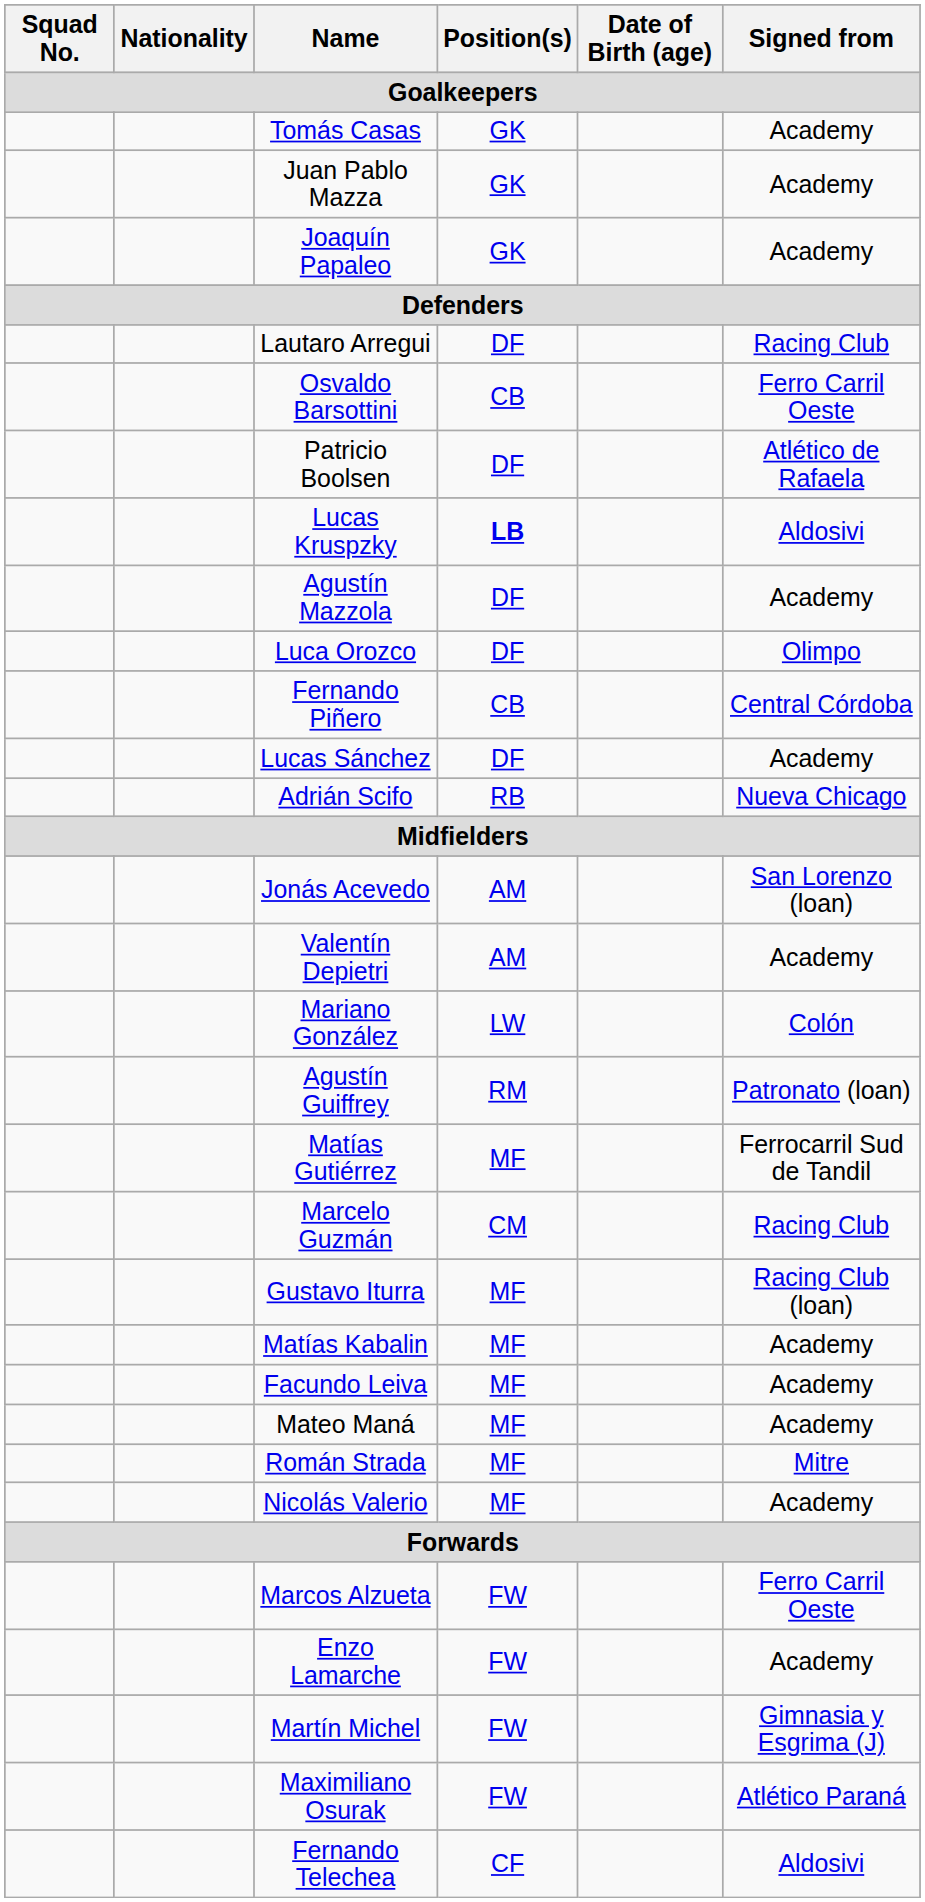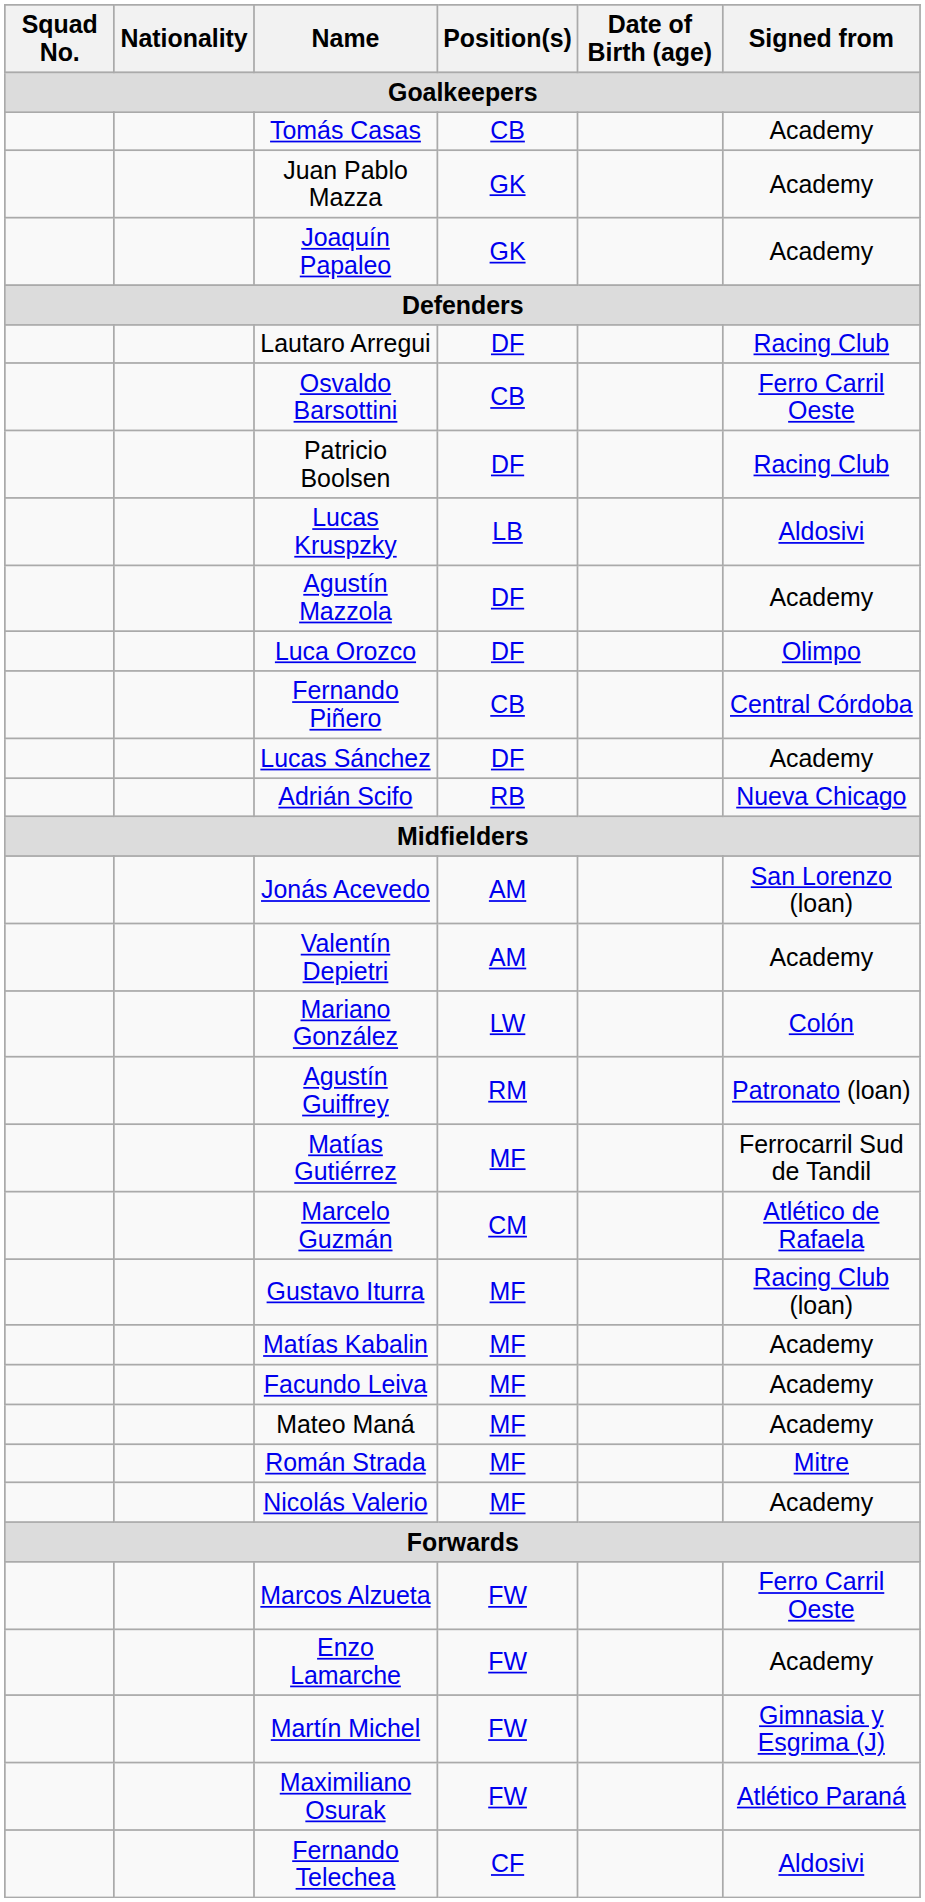Tomás Casas | Position(s) / Goalkeepers: GK -> CB
Patricio Boolsen | Signed from / Goalkeepers: Atlético de Rafaela -> Racing Club
Lucas Kruspzky | Position(s) / Goalkeepers: bold -> normal
Marcelo Guzmán | Signed from / Goalkeepers: Racing Club -> Atlético de Rafaela
